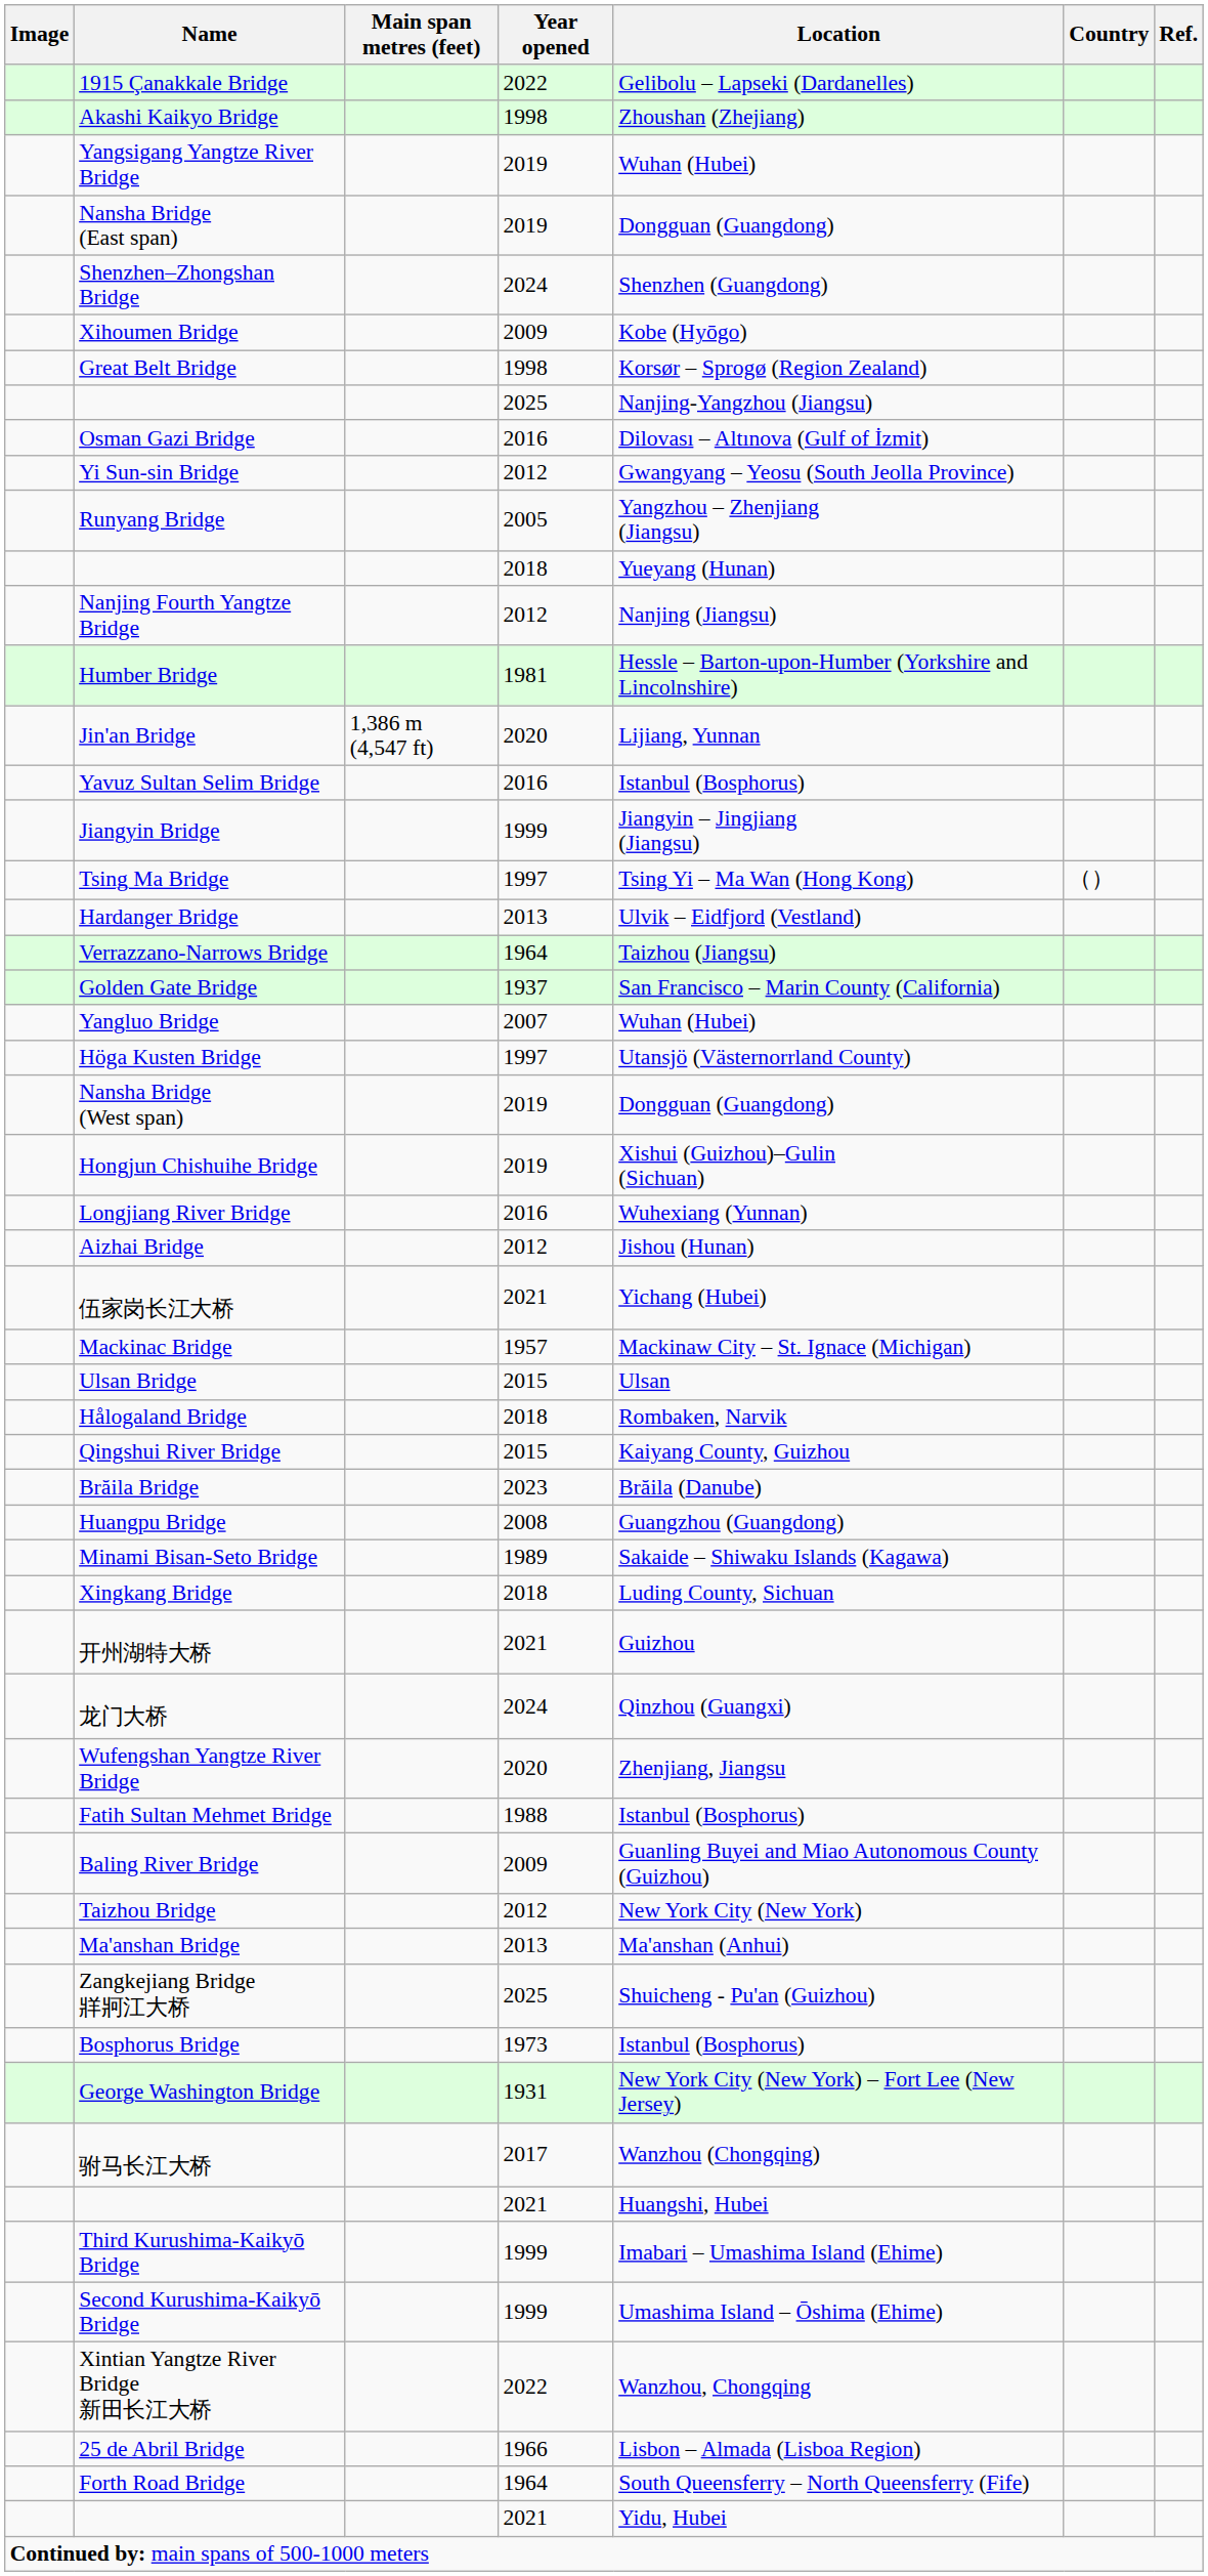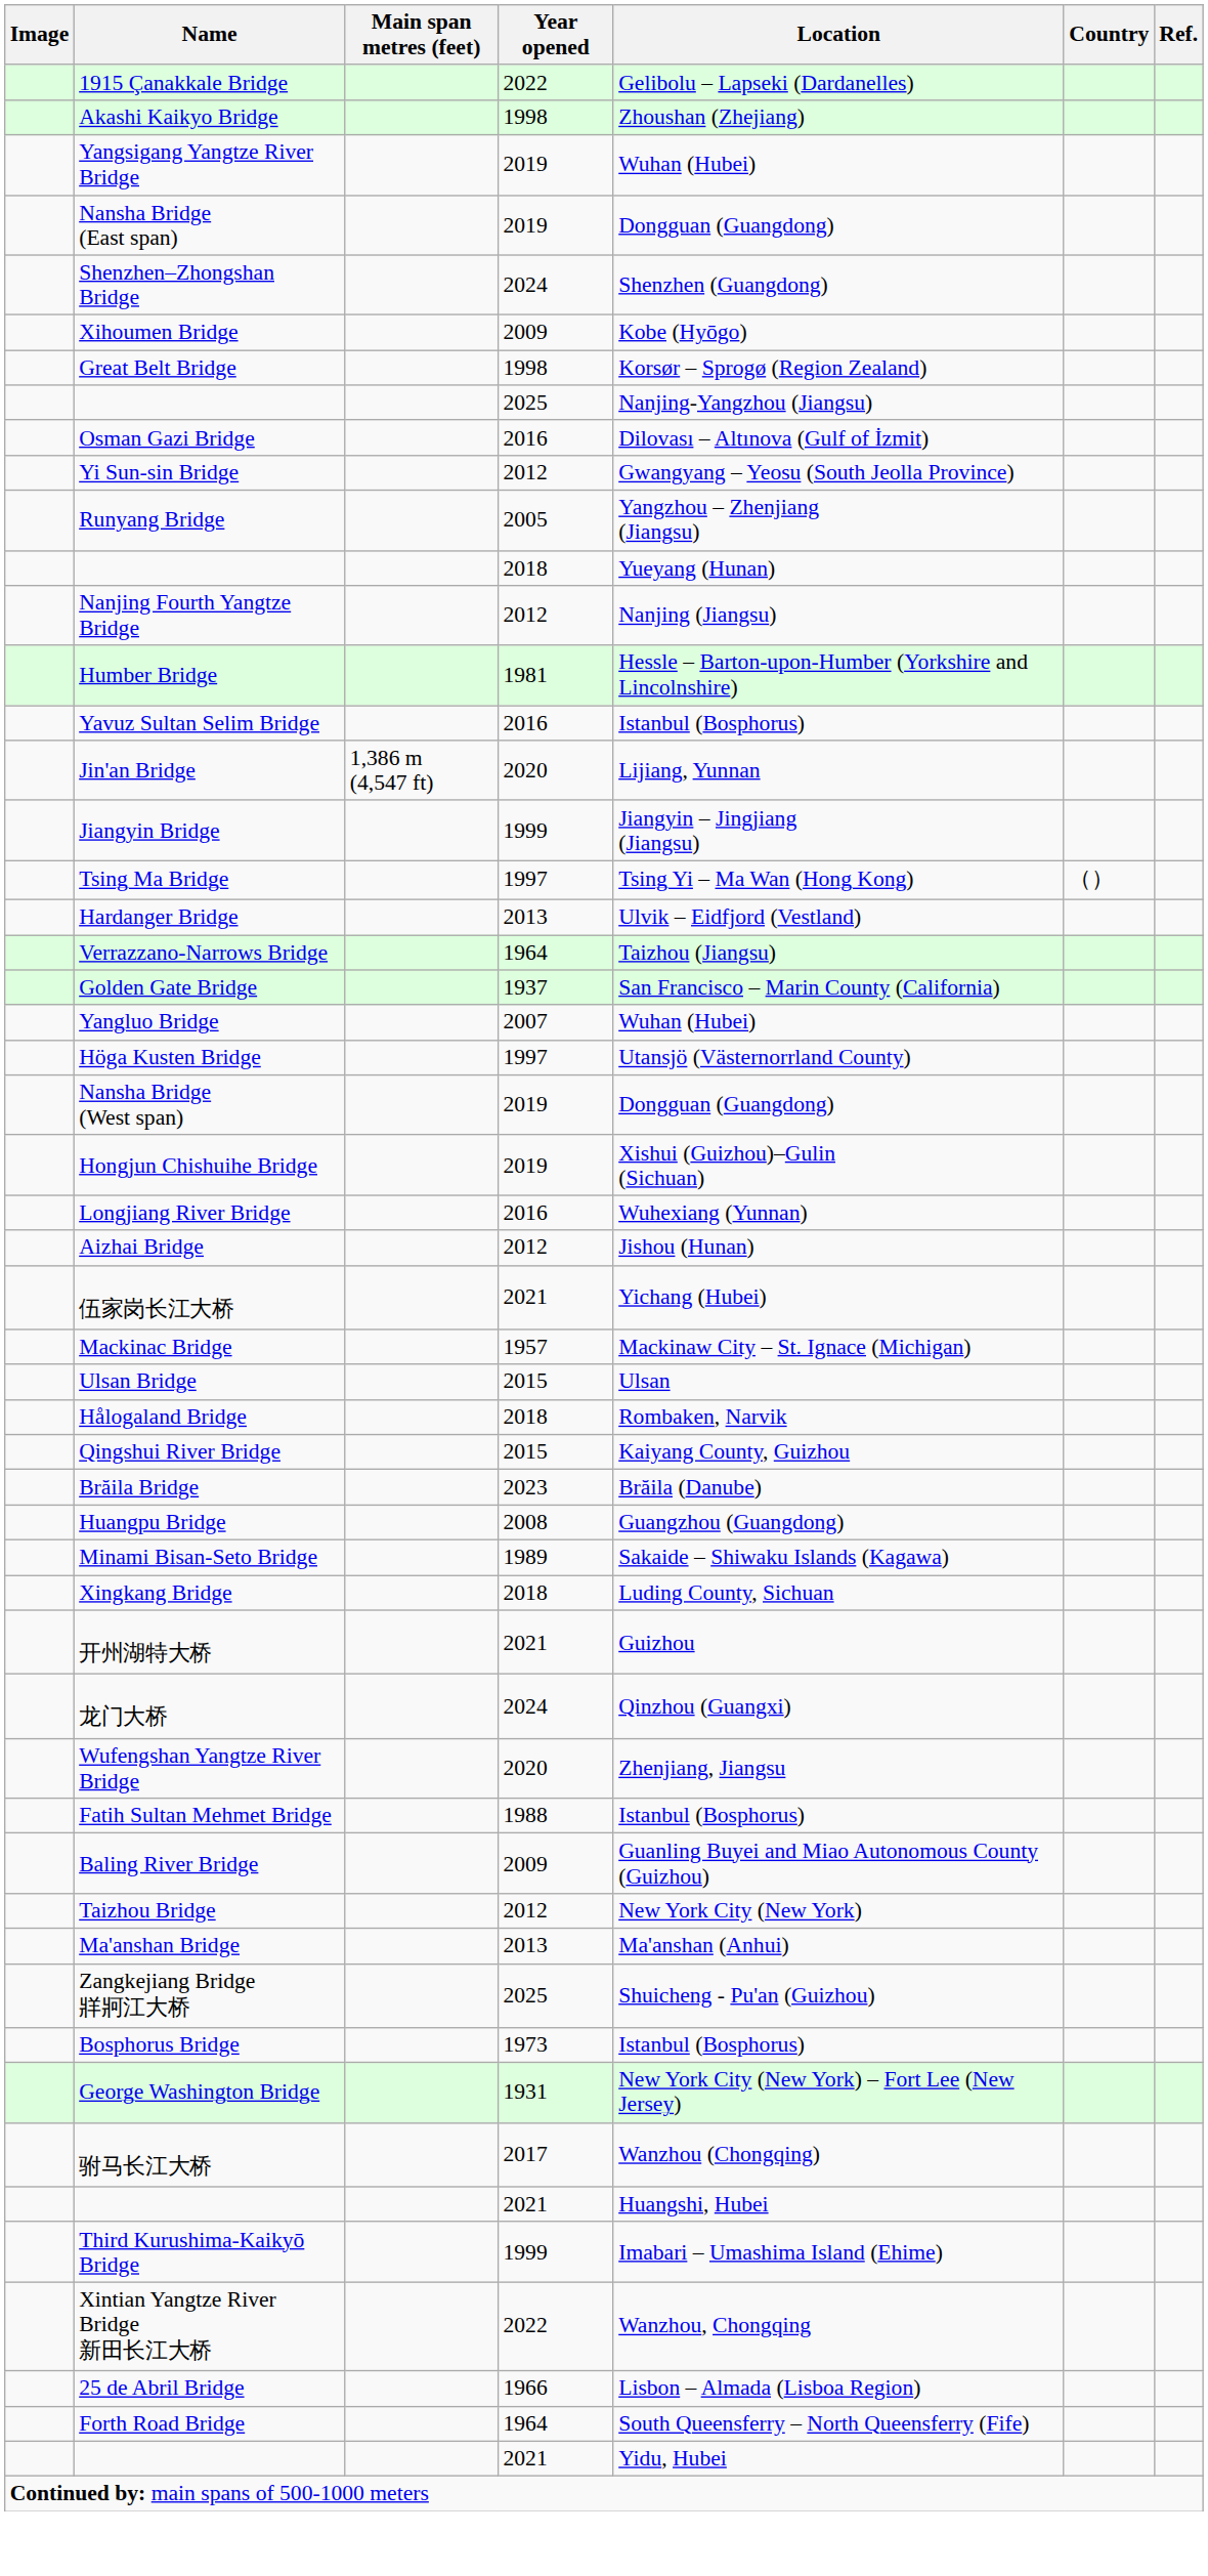rows swapped: Yavuz Sultan Selim Bridge <-> Jin'an Bridge
- row: Second Kurushima-Kaikyō Bridge | 1999 | Umashima Island – Ōshima (Ehime)
